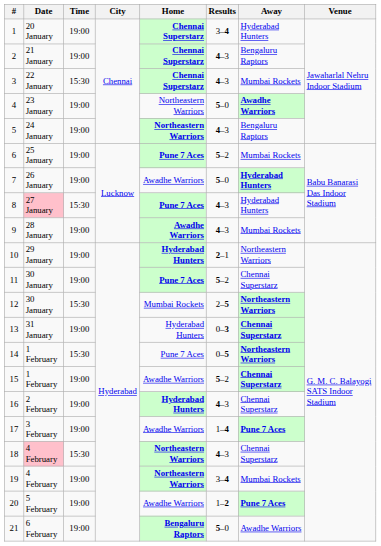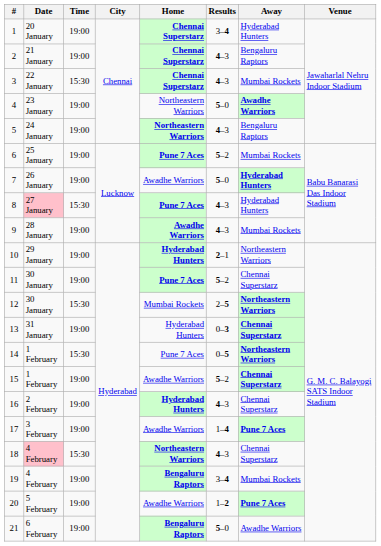19 | Home: Northeastern Warriors -> Bengaluru Raptors
